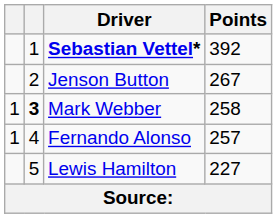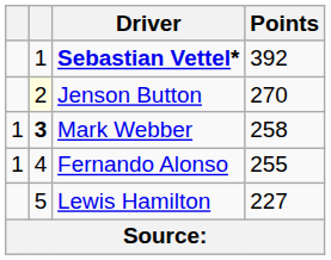Jenson Button | column 2: no background -> lightyellow background
Jenson Button | Points: 267 -> 270
Fernando Alonso | Points: 257 -> 255
